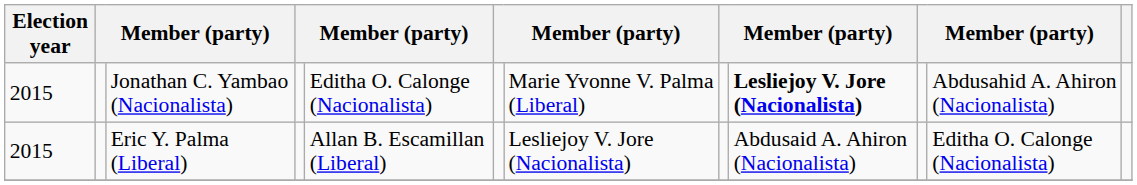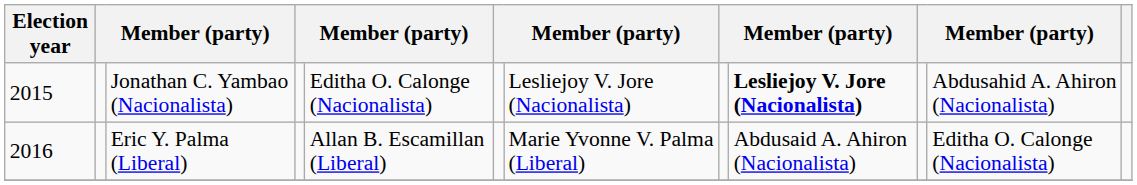Jonathan C. Yambao (Nacionalista) | column 7: Marie Yvonne V. Palma (Liberal) -> Lesliejoy V. Jore (Nacionalista)
Eric Y. Palma (Liberal) | Election year: 2015 -> 2016
Eric Y. Palma (Liberal) | column 7: Lesliejoy V. Jore (Nacionalista) -> Marie Yvonne V. Palma (Liberal)
